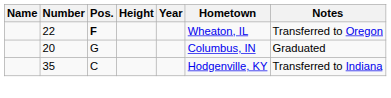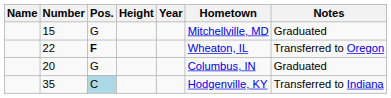+ row: 15 | G | Mitchellville, MD | Graduated
35 | Pos.: no background -> lightblue background
